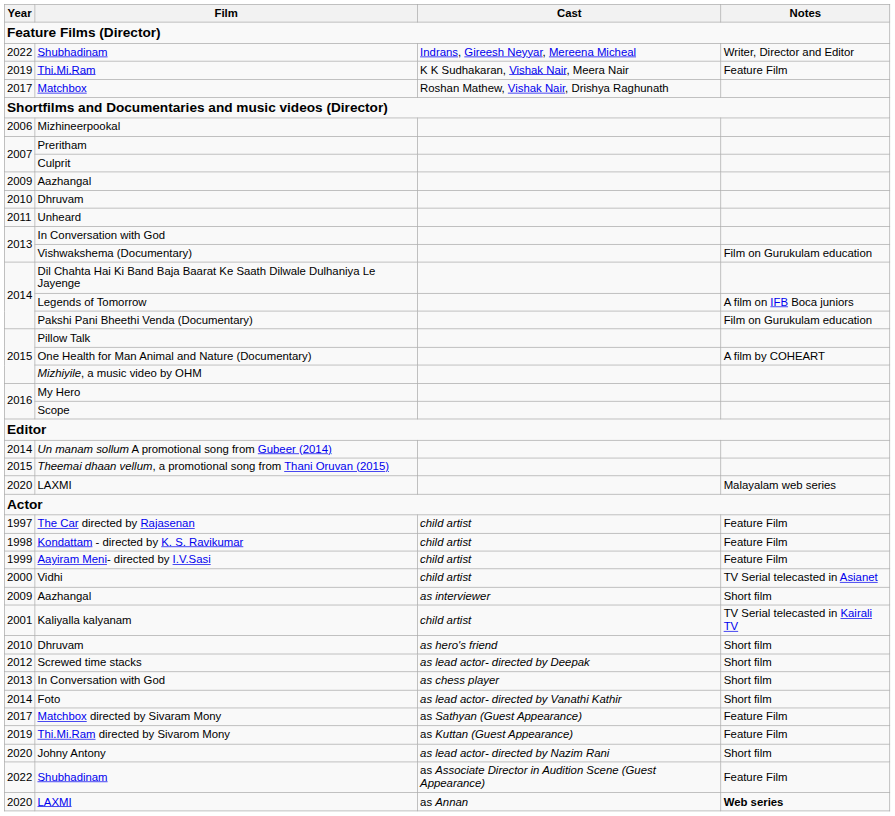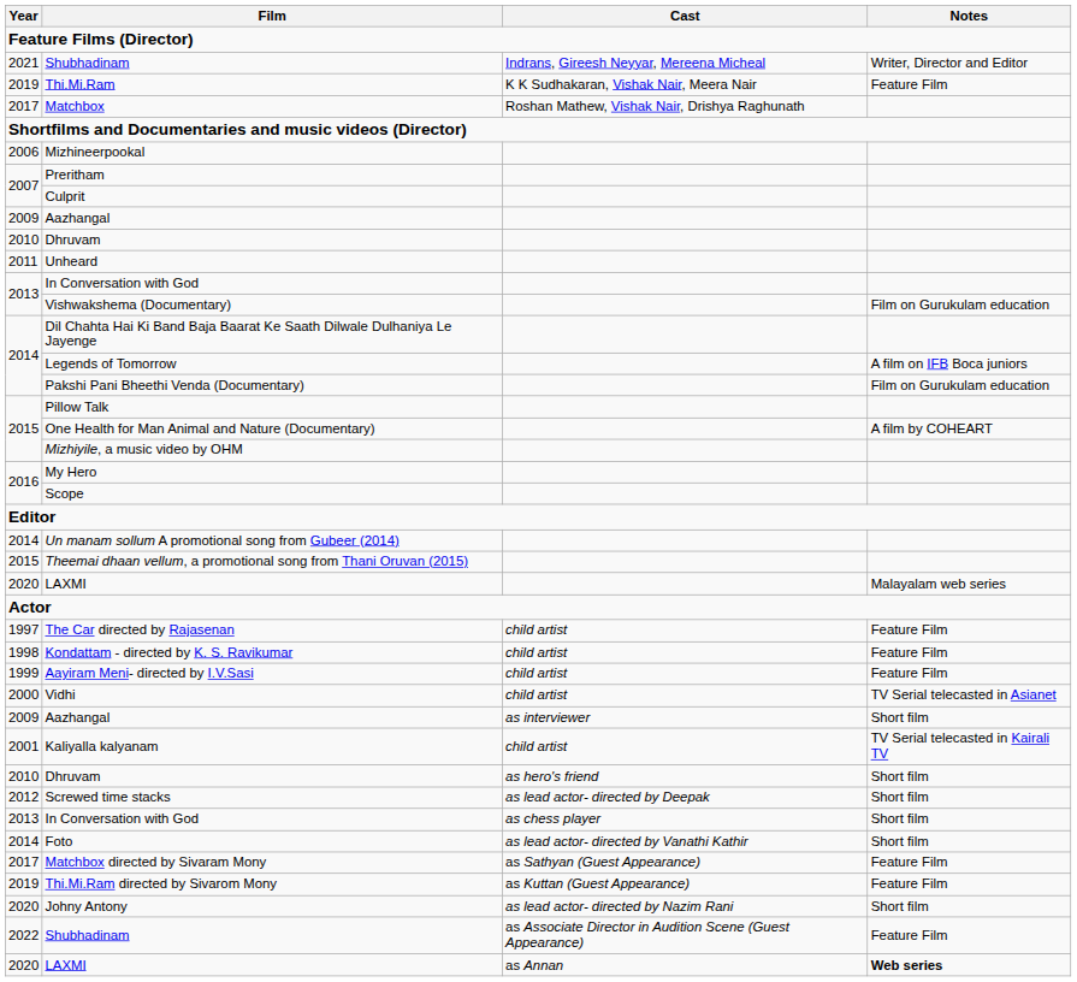Shubhadinam / Indrans, Gireesh Neyyar, Mereena Micheal | Year: 2022 -> 2021
